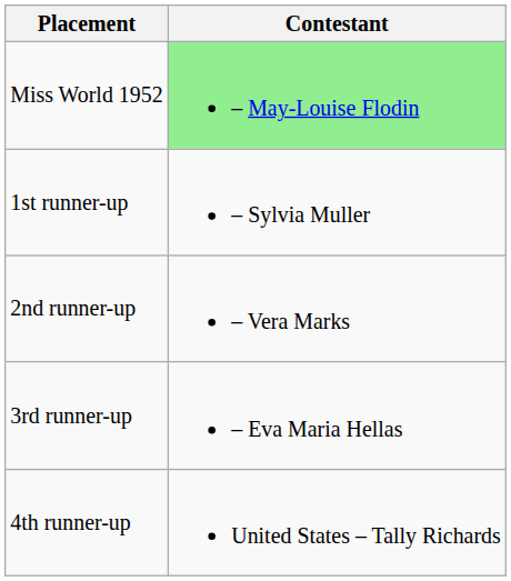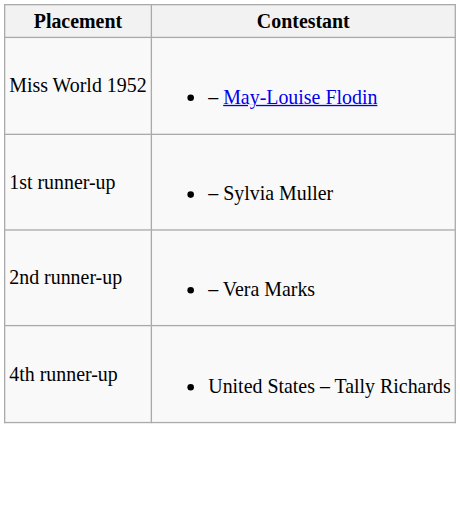Miss World 1952 | Contestant: lightgreen background -> no background
- row: 3rd runner-up | – Eva Maria Hellas
